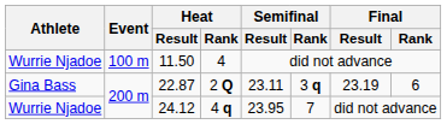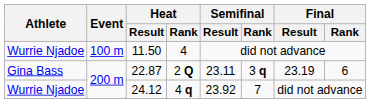24.12 | Semifinal / Result: 23.95 -> 23.92
